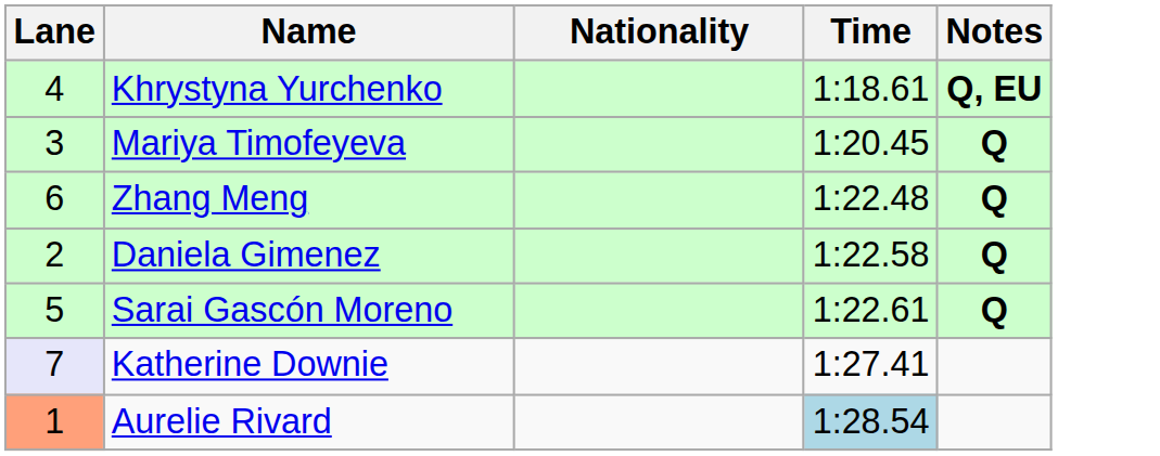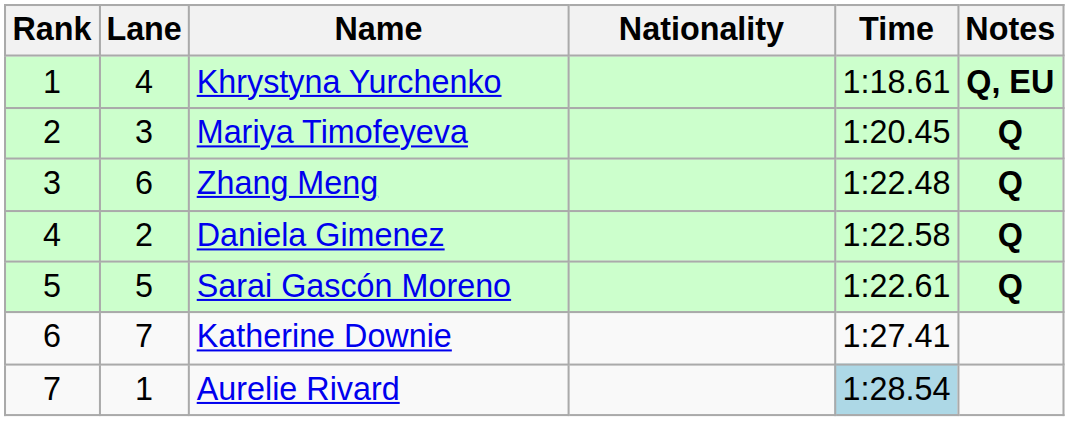+ column: Rank | 1 | 2 | 3 | 4 | 5 | 6 | 7
Katherine Downie | Lane: lavender background -> no background
Aurelie Rivard | Lane: lightsalmon background -> no background
